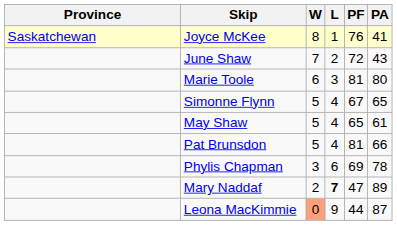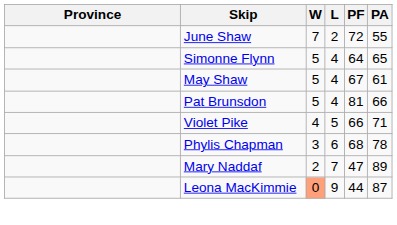- row: Saskatchewan | Joyce McKee | 8 | 1 | 76 | 41
June Shaw | PA: 43 -> 55
- row: Marie Toole | 6 | 3 | 81 | 80
Simonne Flynn | PF: 67 -> 64
May Shaw | PF: 65 -> 67
+ row: Violet Pike | 4 | 5 | 66 | 71
Phylis Chapman | PF: 69 -> 68
Mary Naddaf | L: bold -> normal
